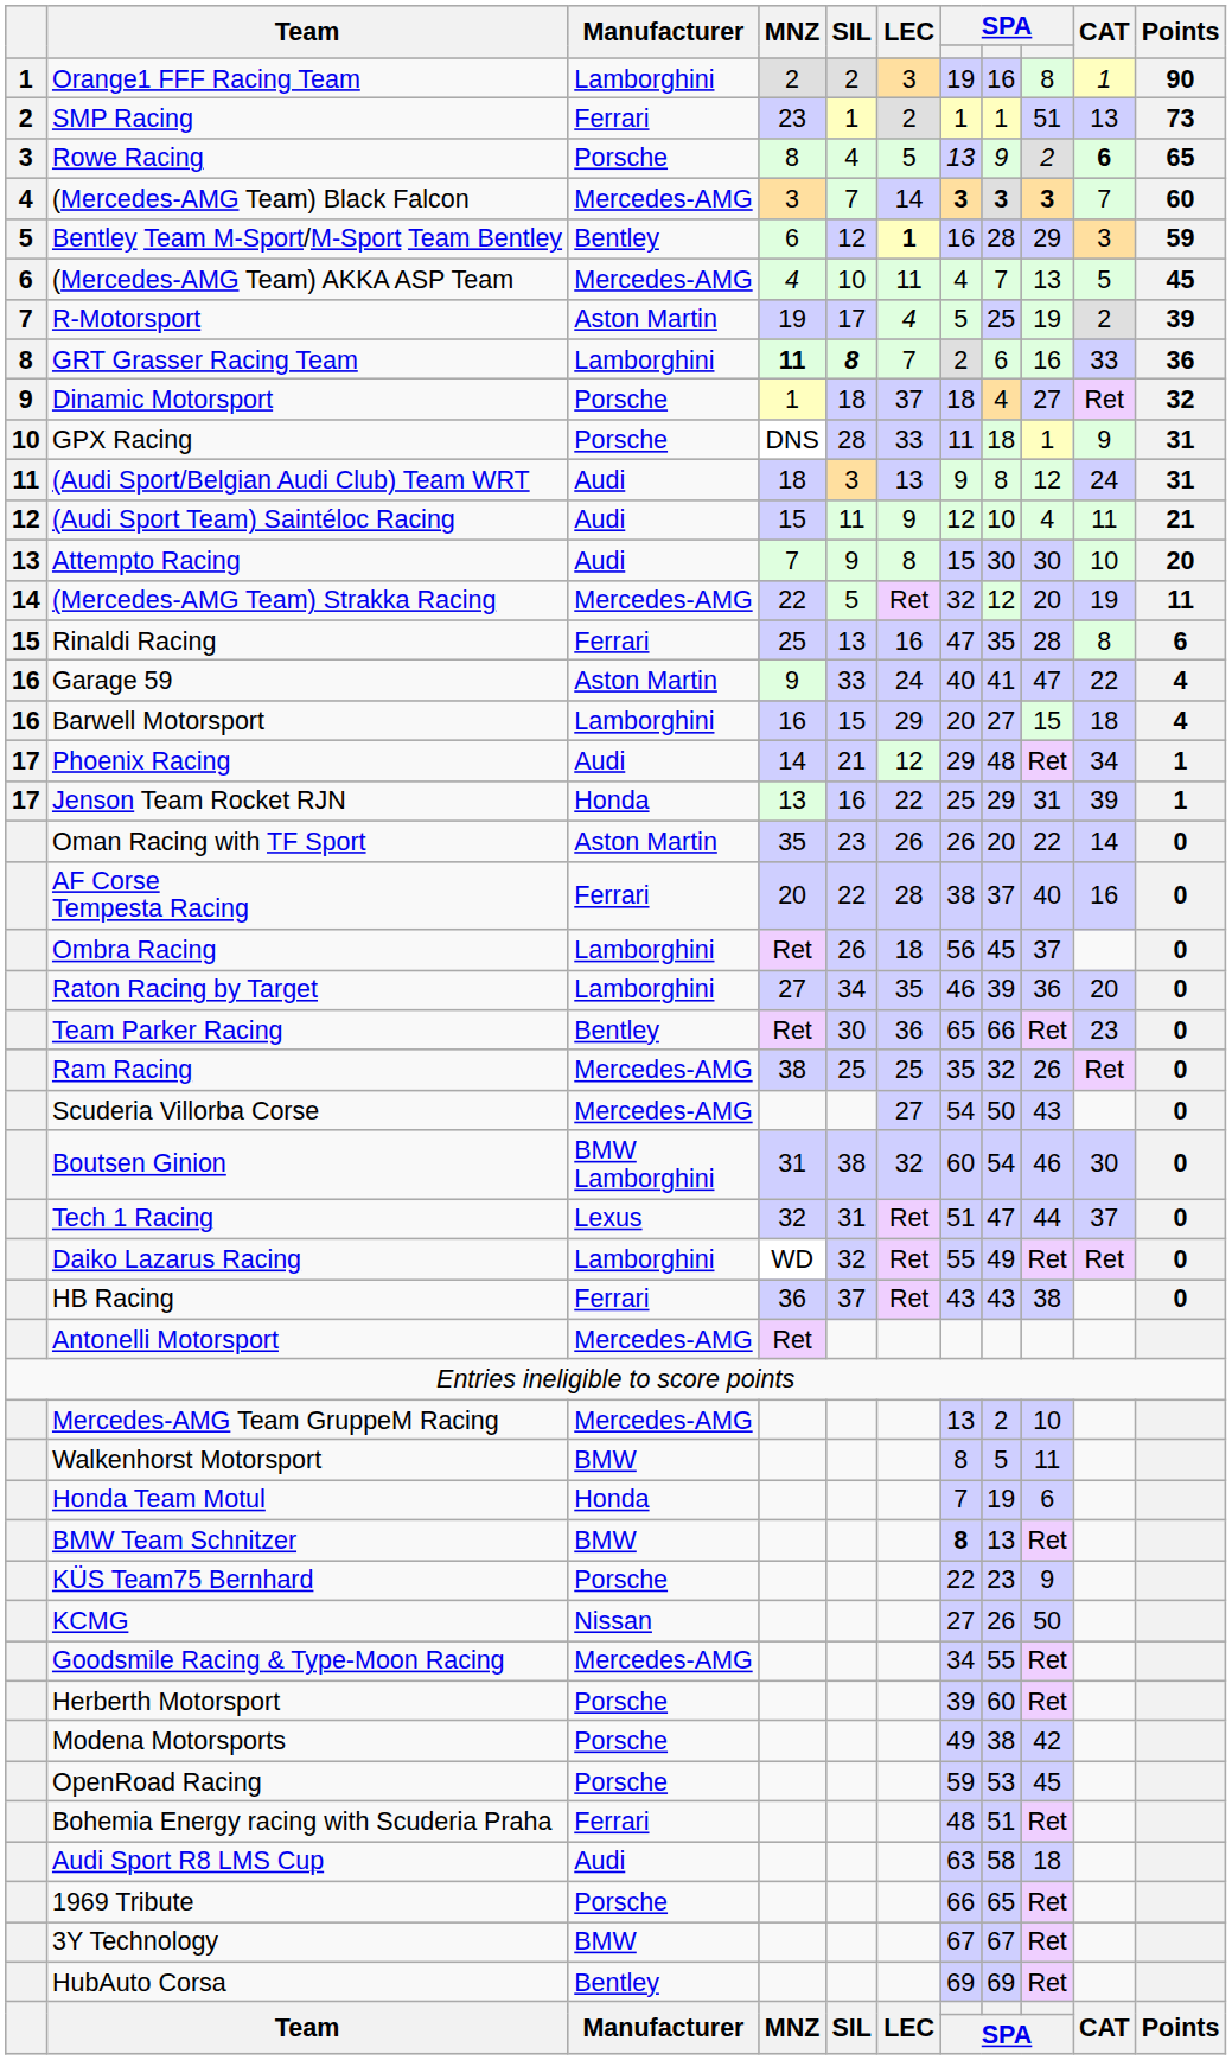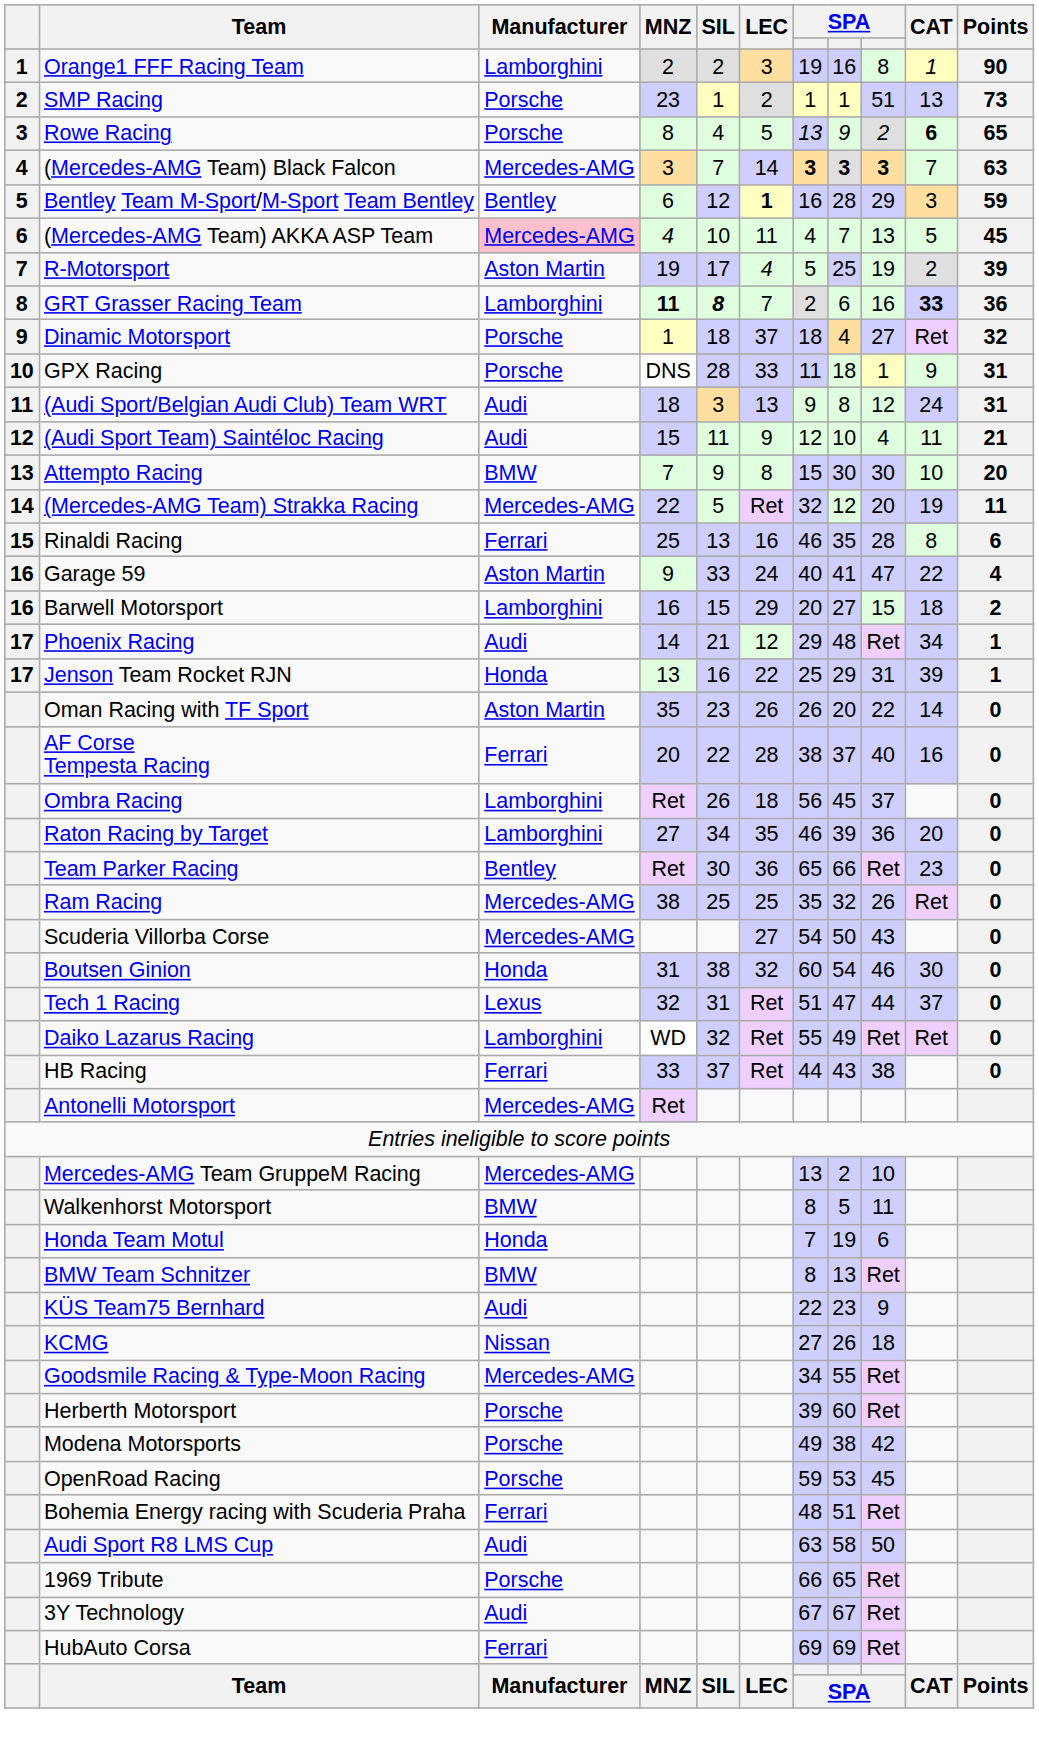SMP Racing | Manufacturer: Ferrari -> Porsche
(Mercedes-AMG Team) Black Falcon | Points: 60 -> 63
(Mercedes-AMG Team) AKKA ASP Team | Manufacturer: no background -> pink background
GRT Grasser Racing Team | CAT: normal -> bold
Attempto Racing | Manufacturer: Audi -> BMW
Rinaldi Racing | column 7: 47 -> 46
Barwell Motorsport | Points: 4 -> 2
Boutsen Ginion | Manufacturer: BMW Lamborghini -> Honda
HB Racing | MNZ: 36 -> 33
HB Racing | column 7: 43 -> 44
BMW Team Schnitzer | column 7: bold -> normal
KÜS Team75 Bernhard | Manufacturer: Porsche -> Audi
KCMG | column 9: 50 -> 18
Audi Sport R8 LMS Cup | column 9: 18 -> 50
3Y Technology | Manufacturer: BMW -> Audi
HubAuto Corsa | Manufacturer: Bentley -> Ferrari
